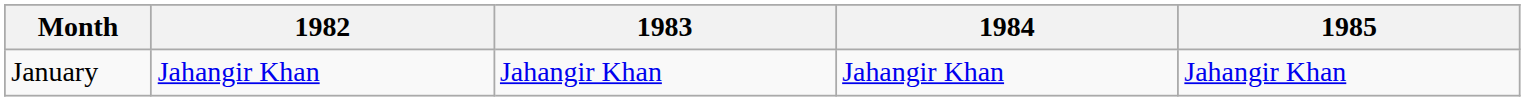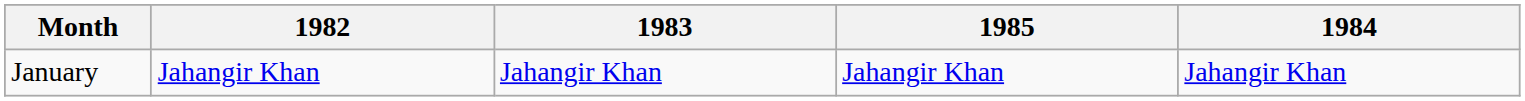columns swapped: 1984 <-> 1985
